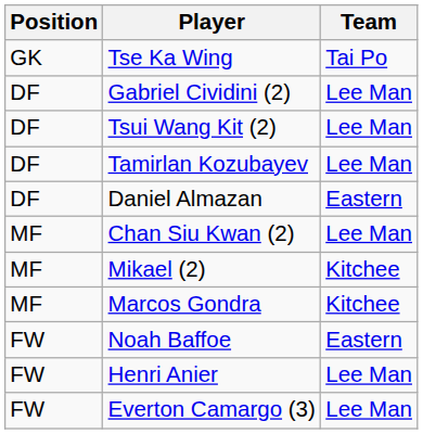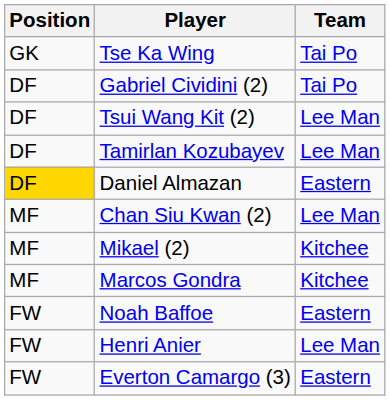Gabriel Cividini (2) | Team: Lee Man -> Tai Po
Daniel Almazan | Position: no background -> gold background
Everton Camargo (3) | Team: Lee Man -> Eastern
